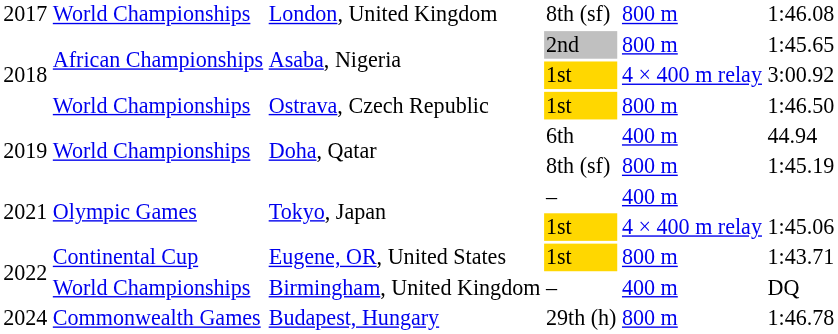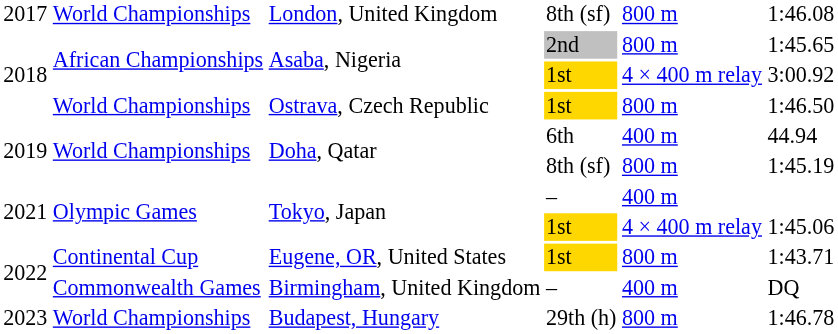Birmingham, United Kingdom | column 2: World Championships -> Commonwealth Games
Budapest, Hungary | column 1: 2024 -> 2023
Budapest, Hungary | column 2: Commonwealth Games -> World Championships
